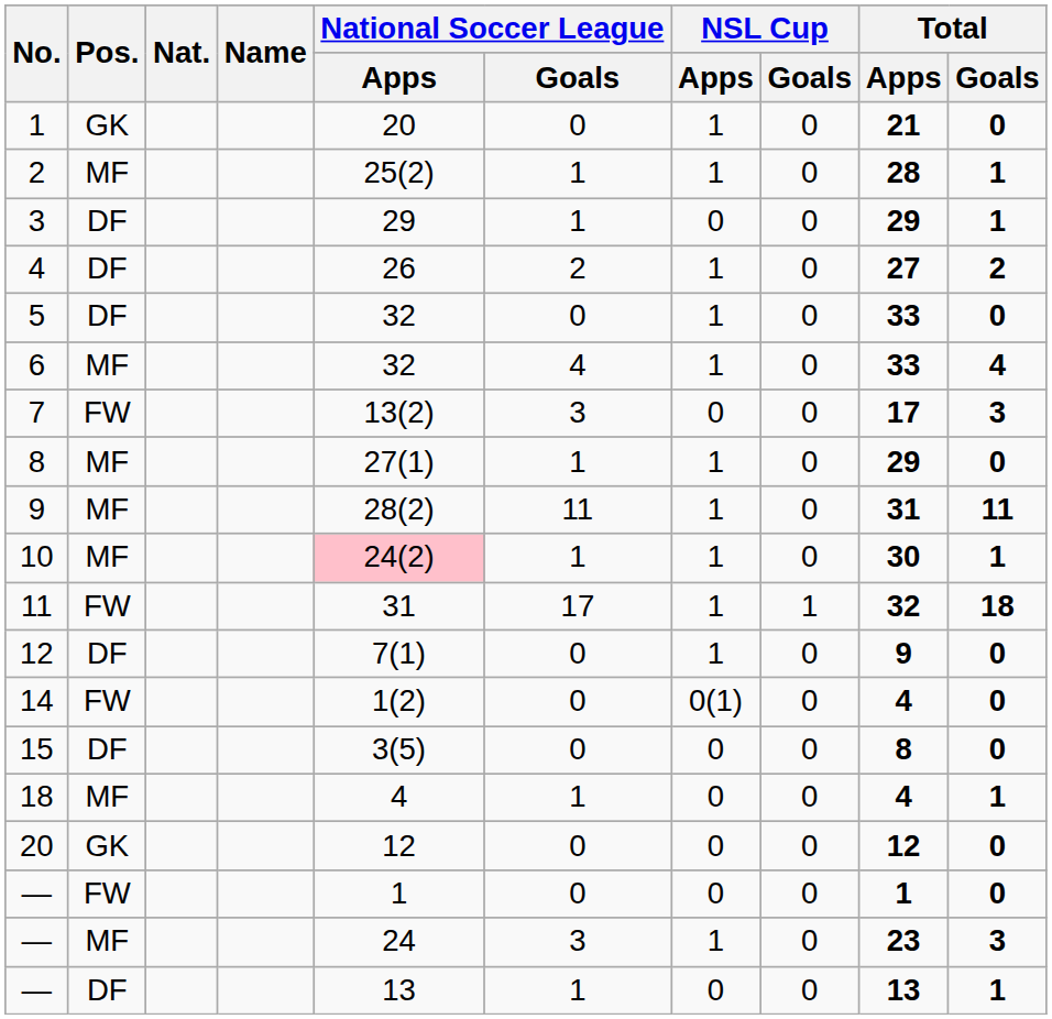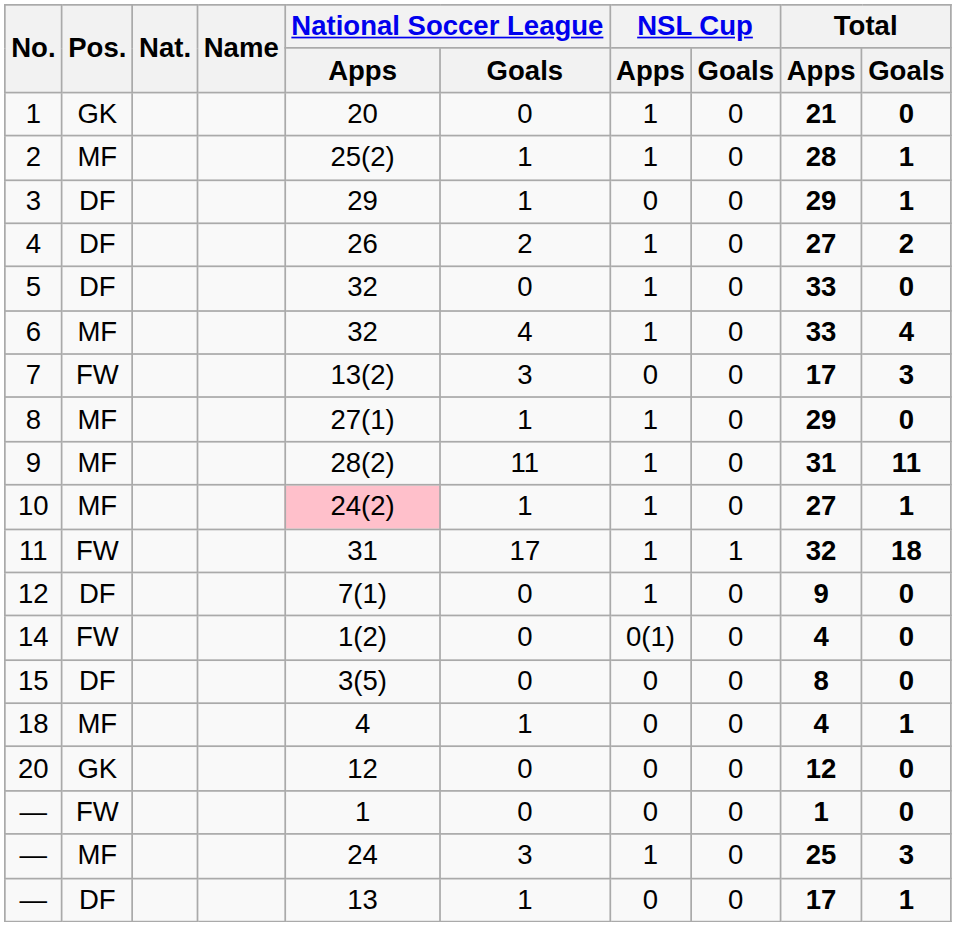10 | Total / Apps: 30 -> 27
— / MF | Total / Apps: 23 -> 25
— / DF | Total / Apps: 13 -> 17
